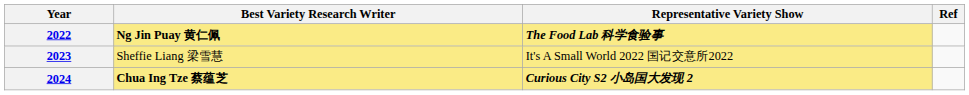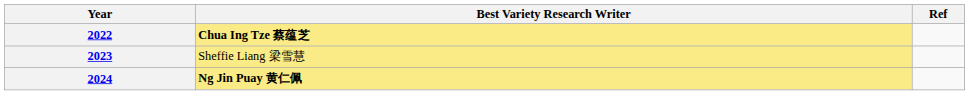- column: Representative Variety Show | The Food Lab 科学食验事 | It's A Small World 2022 国记交意所2022 | Curious City S2 小岛国大发现 2
2022 | Best Variety Research Writer: Ng Jin Puay 黄仁佩 -> Chua Ing Tze 蔡蕴芝
2024 | Best Variety Research Writer: Chua Ing Tze 蔡蕴芝 -> Ng Jin Puay 黄仁佩
